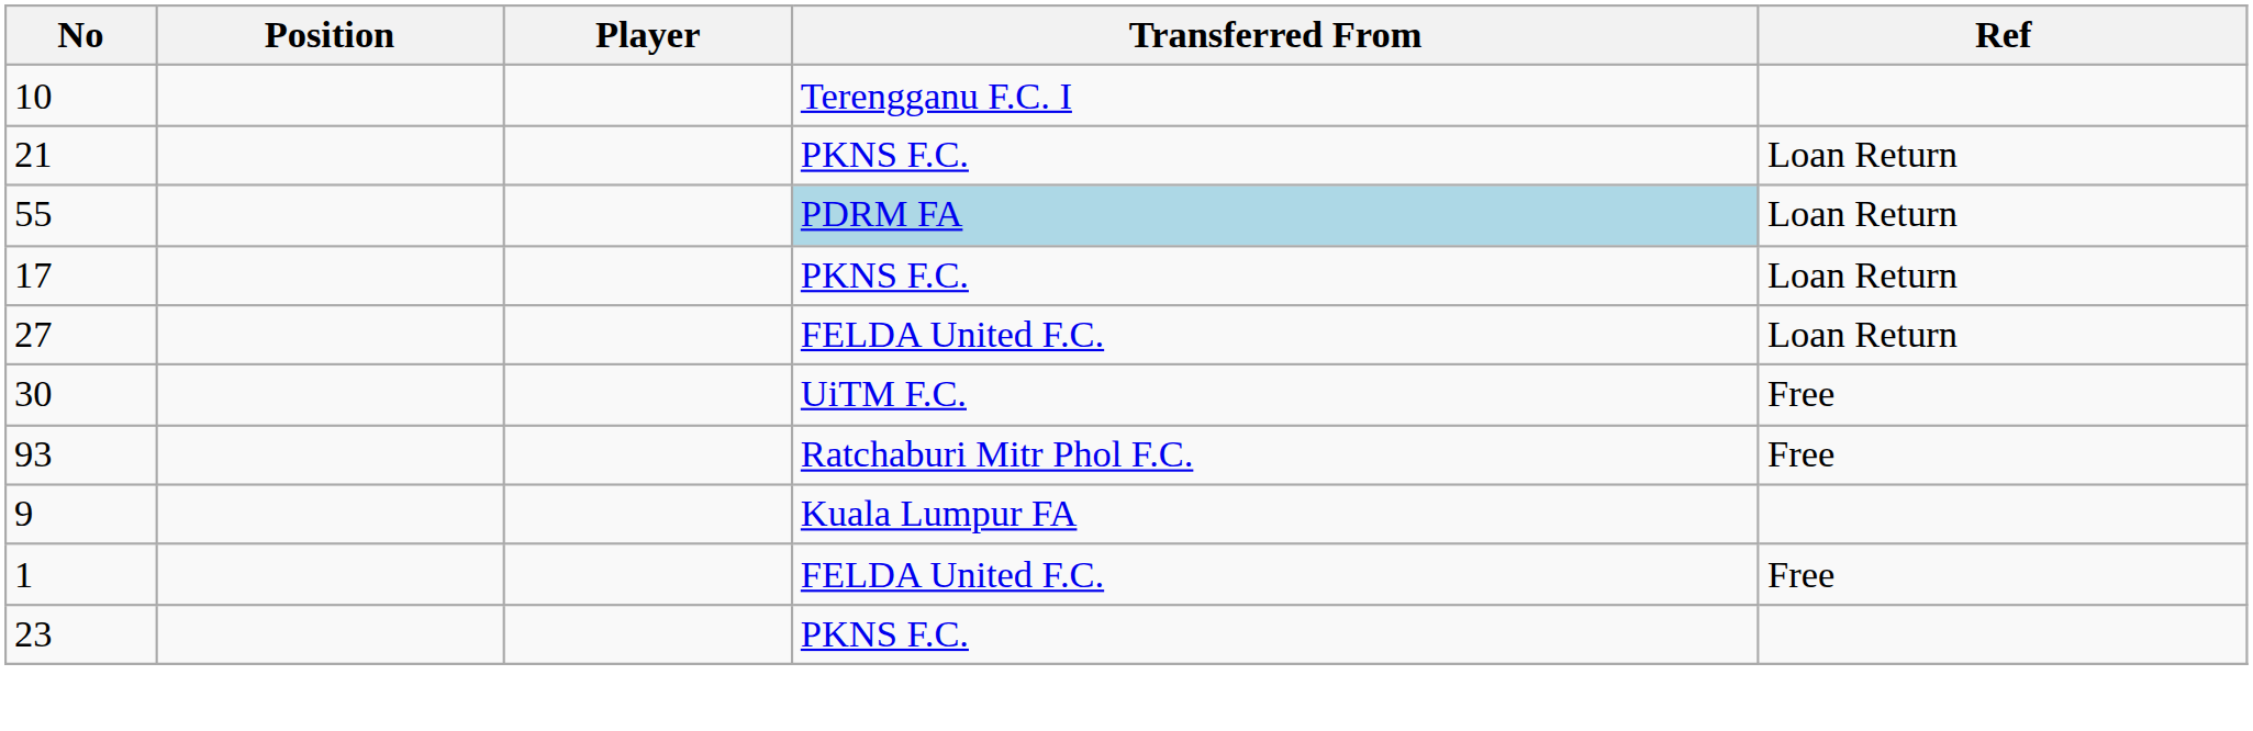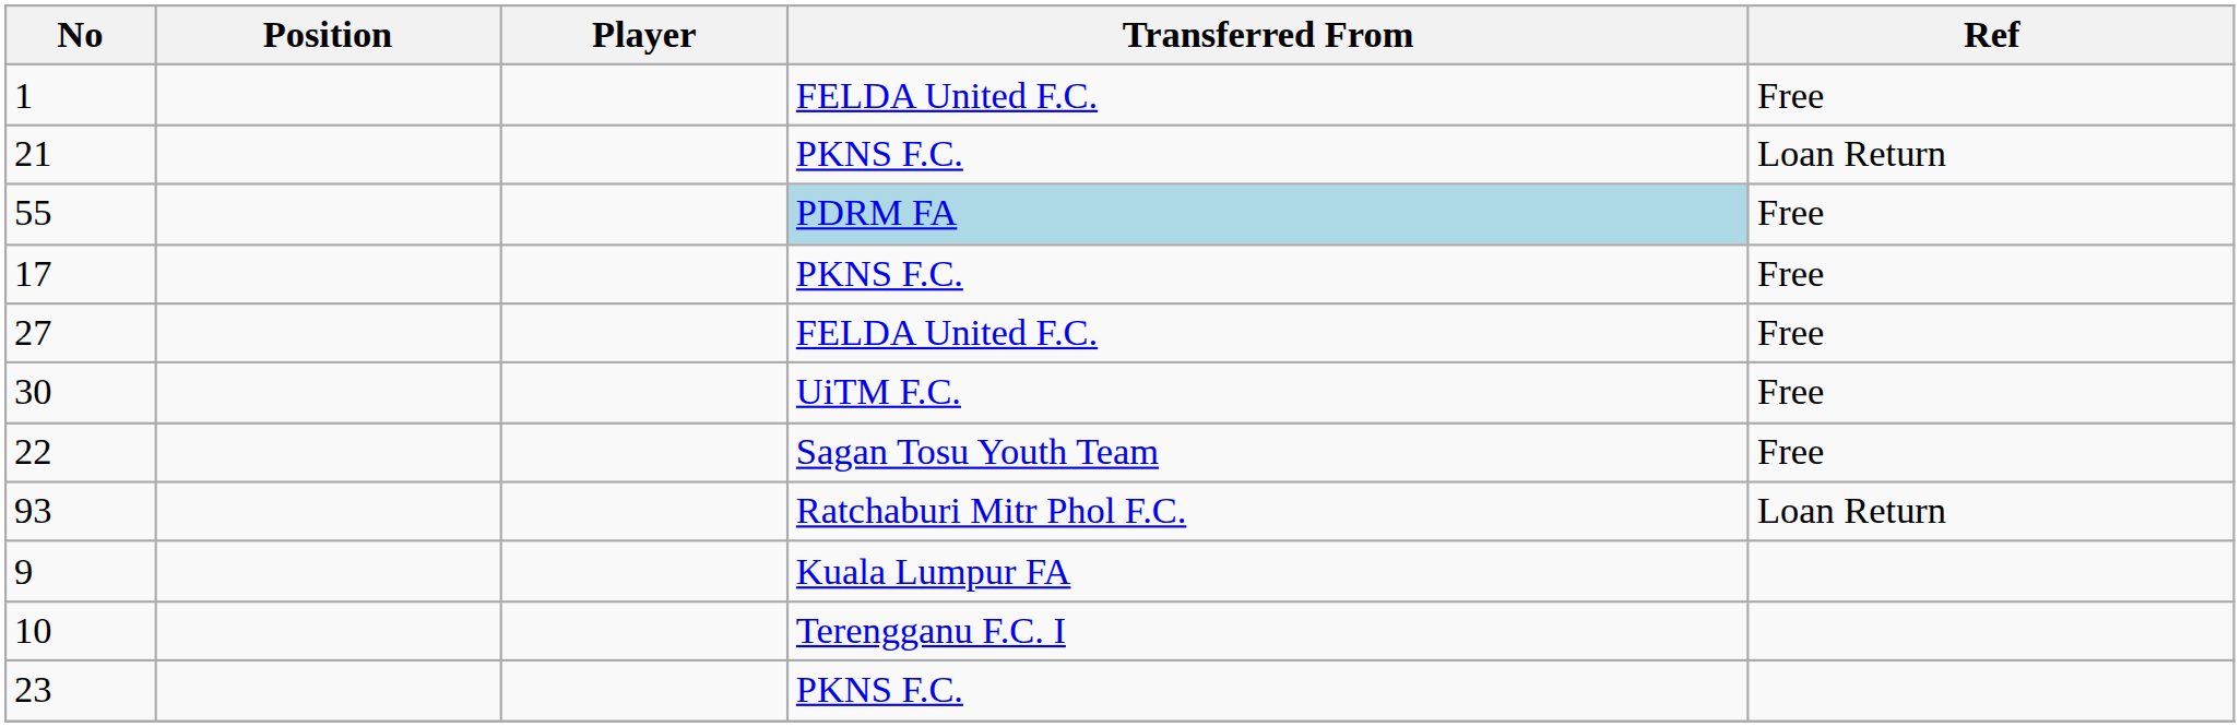rows swapped: 1 <-> 10
55 | Ref: Loan Return -> Free
17 | Ref: Loan Return -> Free
27 | Ref: Loan Return -> Free
+ row: 22 | Sagan Tosu Youth Team | Free
93 | Ref: Free -> Loan Return
